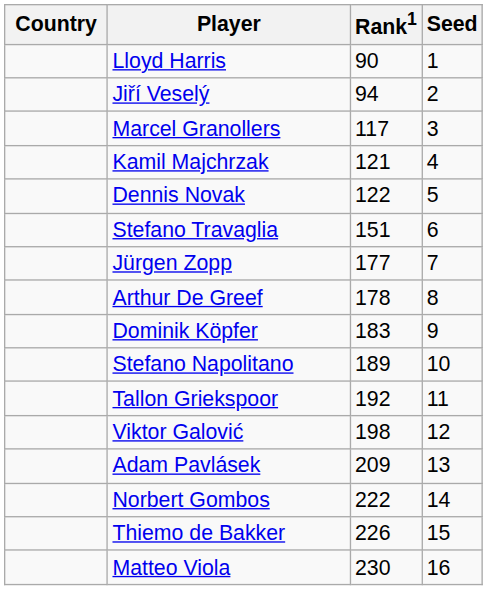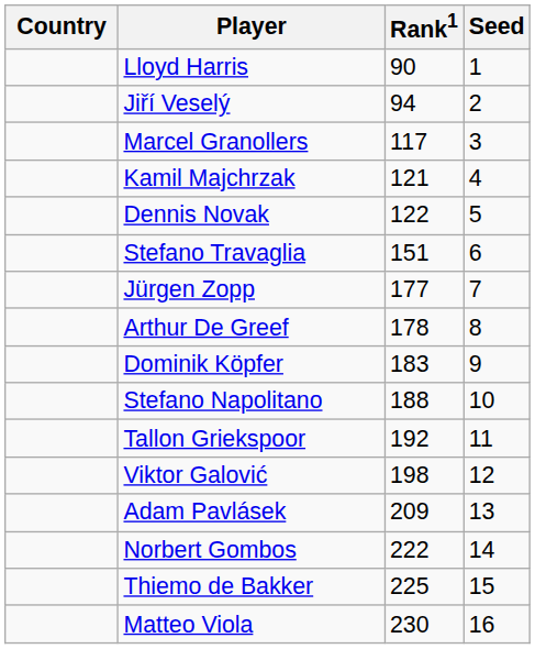Stefano Napolitano | Rank1: 189 -> 188
Thiemo de Bakker | Rank1: 226 -> 225
